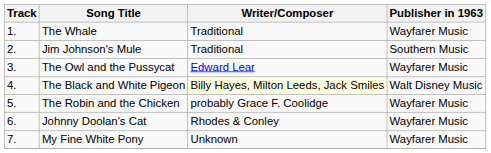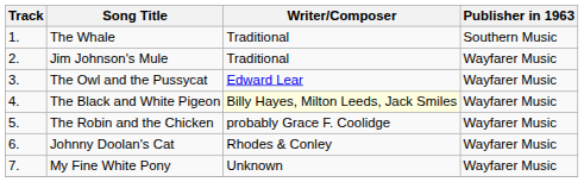The Whale | Publisher in 1963: Wayfarer Music -> Southern Music
Jim Johnson's Mule | Publisher in 1963: Southern Music -> Wayfarer Music
The Black and White Pigeon | Publisher in 1963: Walt Disney Music -> Wayfarer Music
